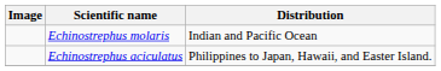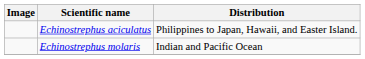rows swapped: Echinostrephus aciculatus <-> Echinostrephus molaris
